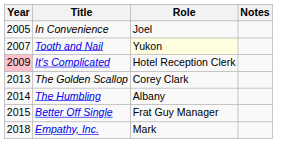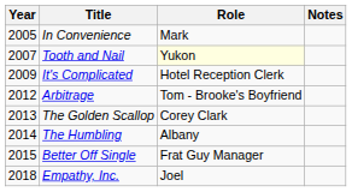In Convenience | Role: Joel -> Mark
It's Complicated | Year: pink background -> no background
+ row: 2012 | Arbitrage | Tom - Brooke's Boyfriend
Empathy, Inc. | Role: Mark -> Joel
